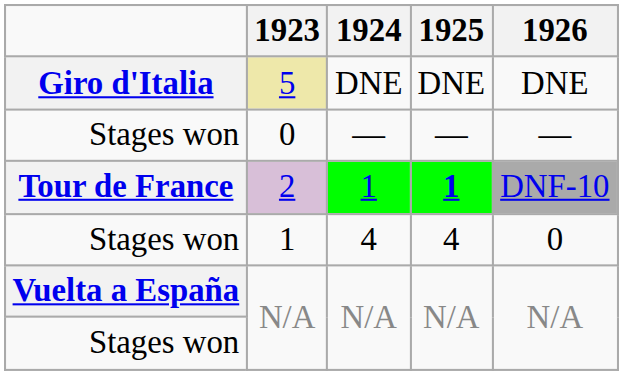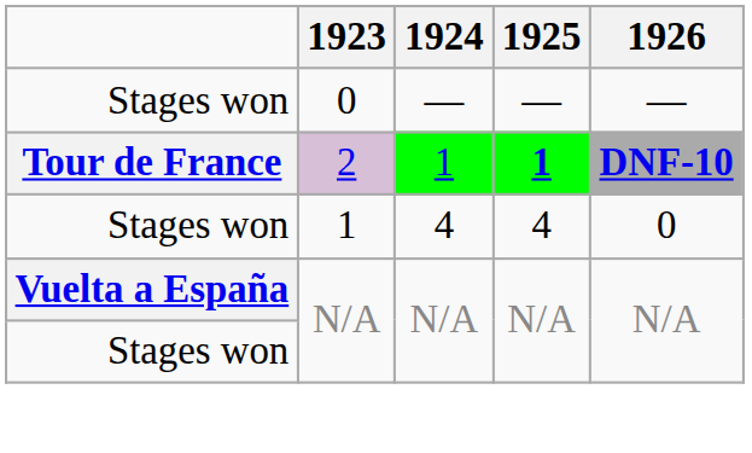- row: Giro d'Italia | 5 | DNE | DNE | DNE
2 | 1926: normal -> bold
